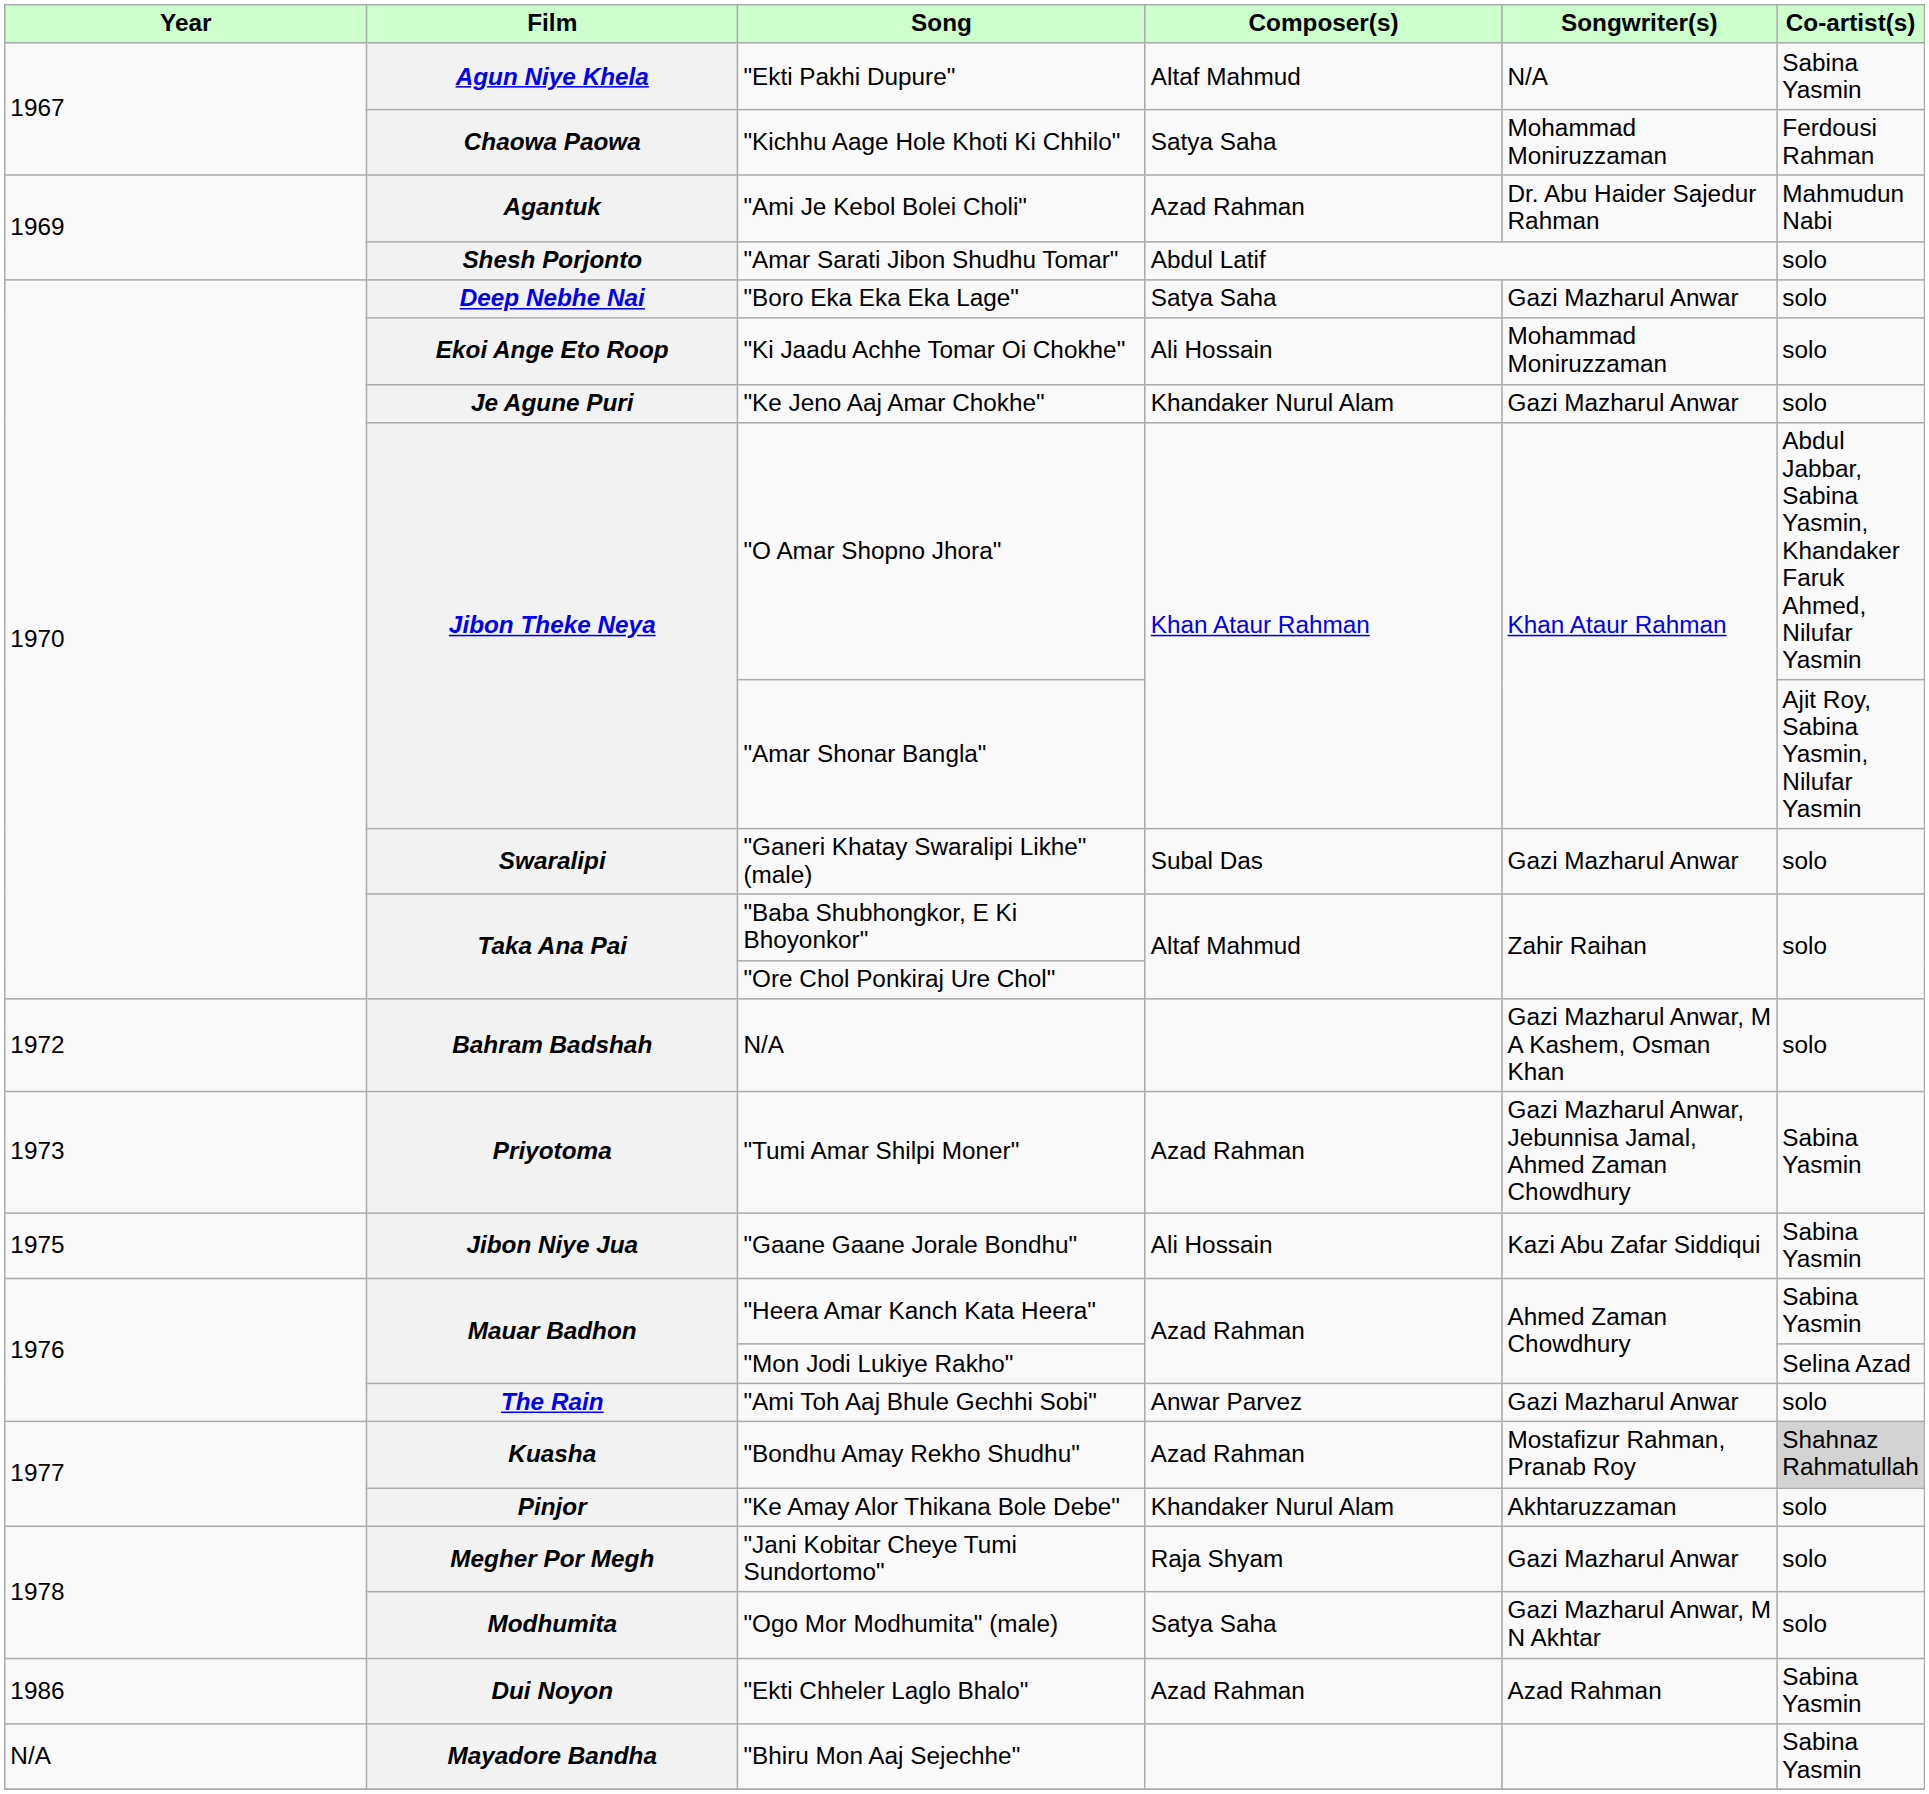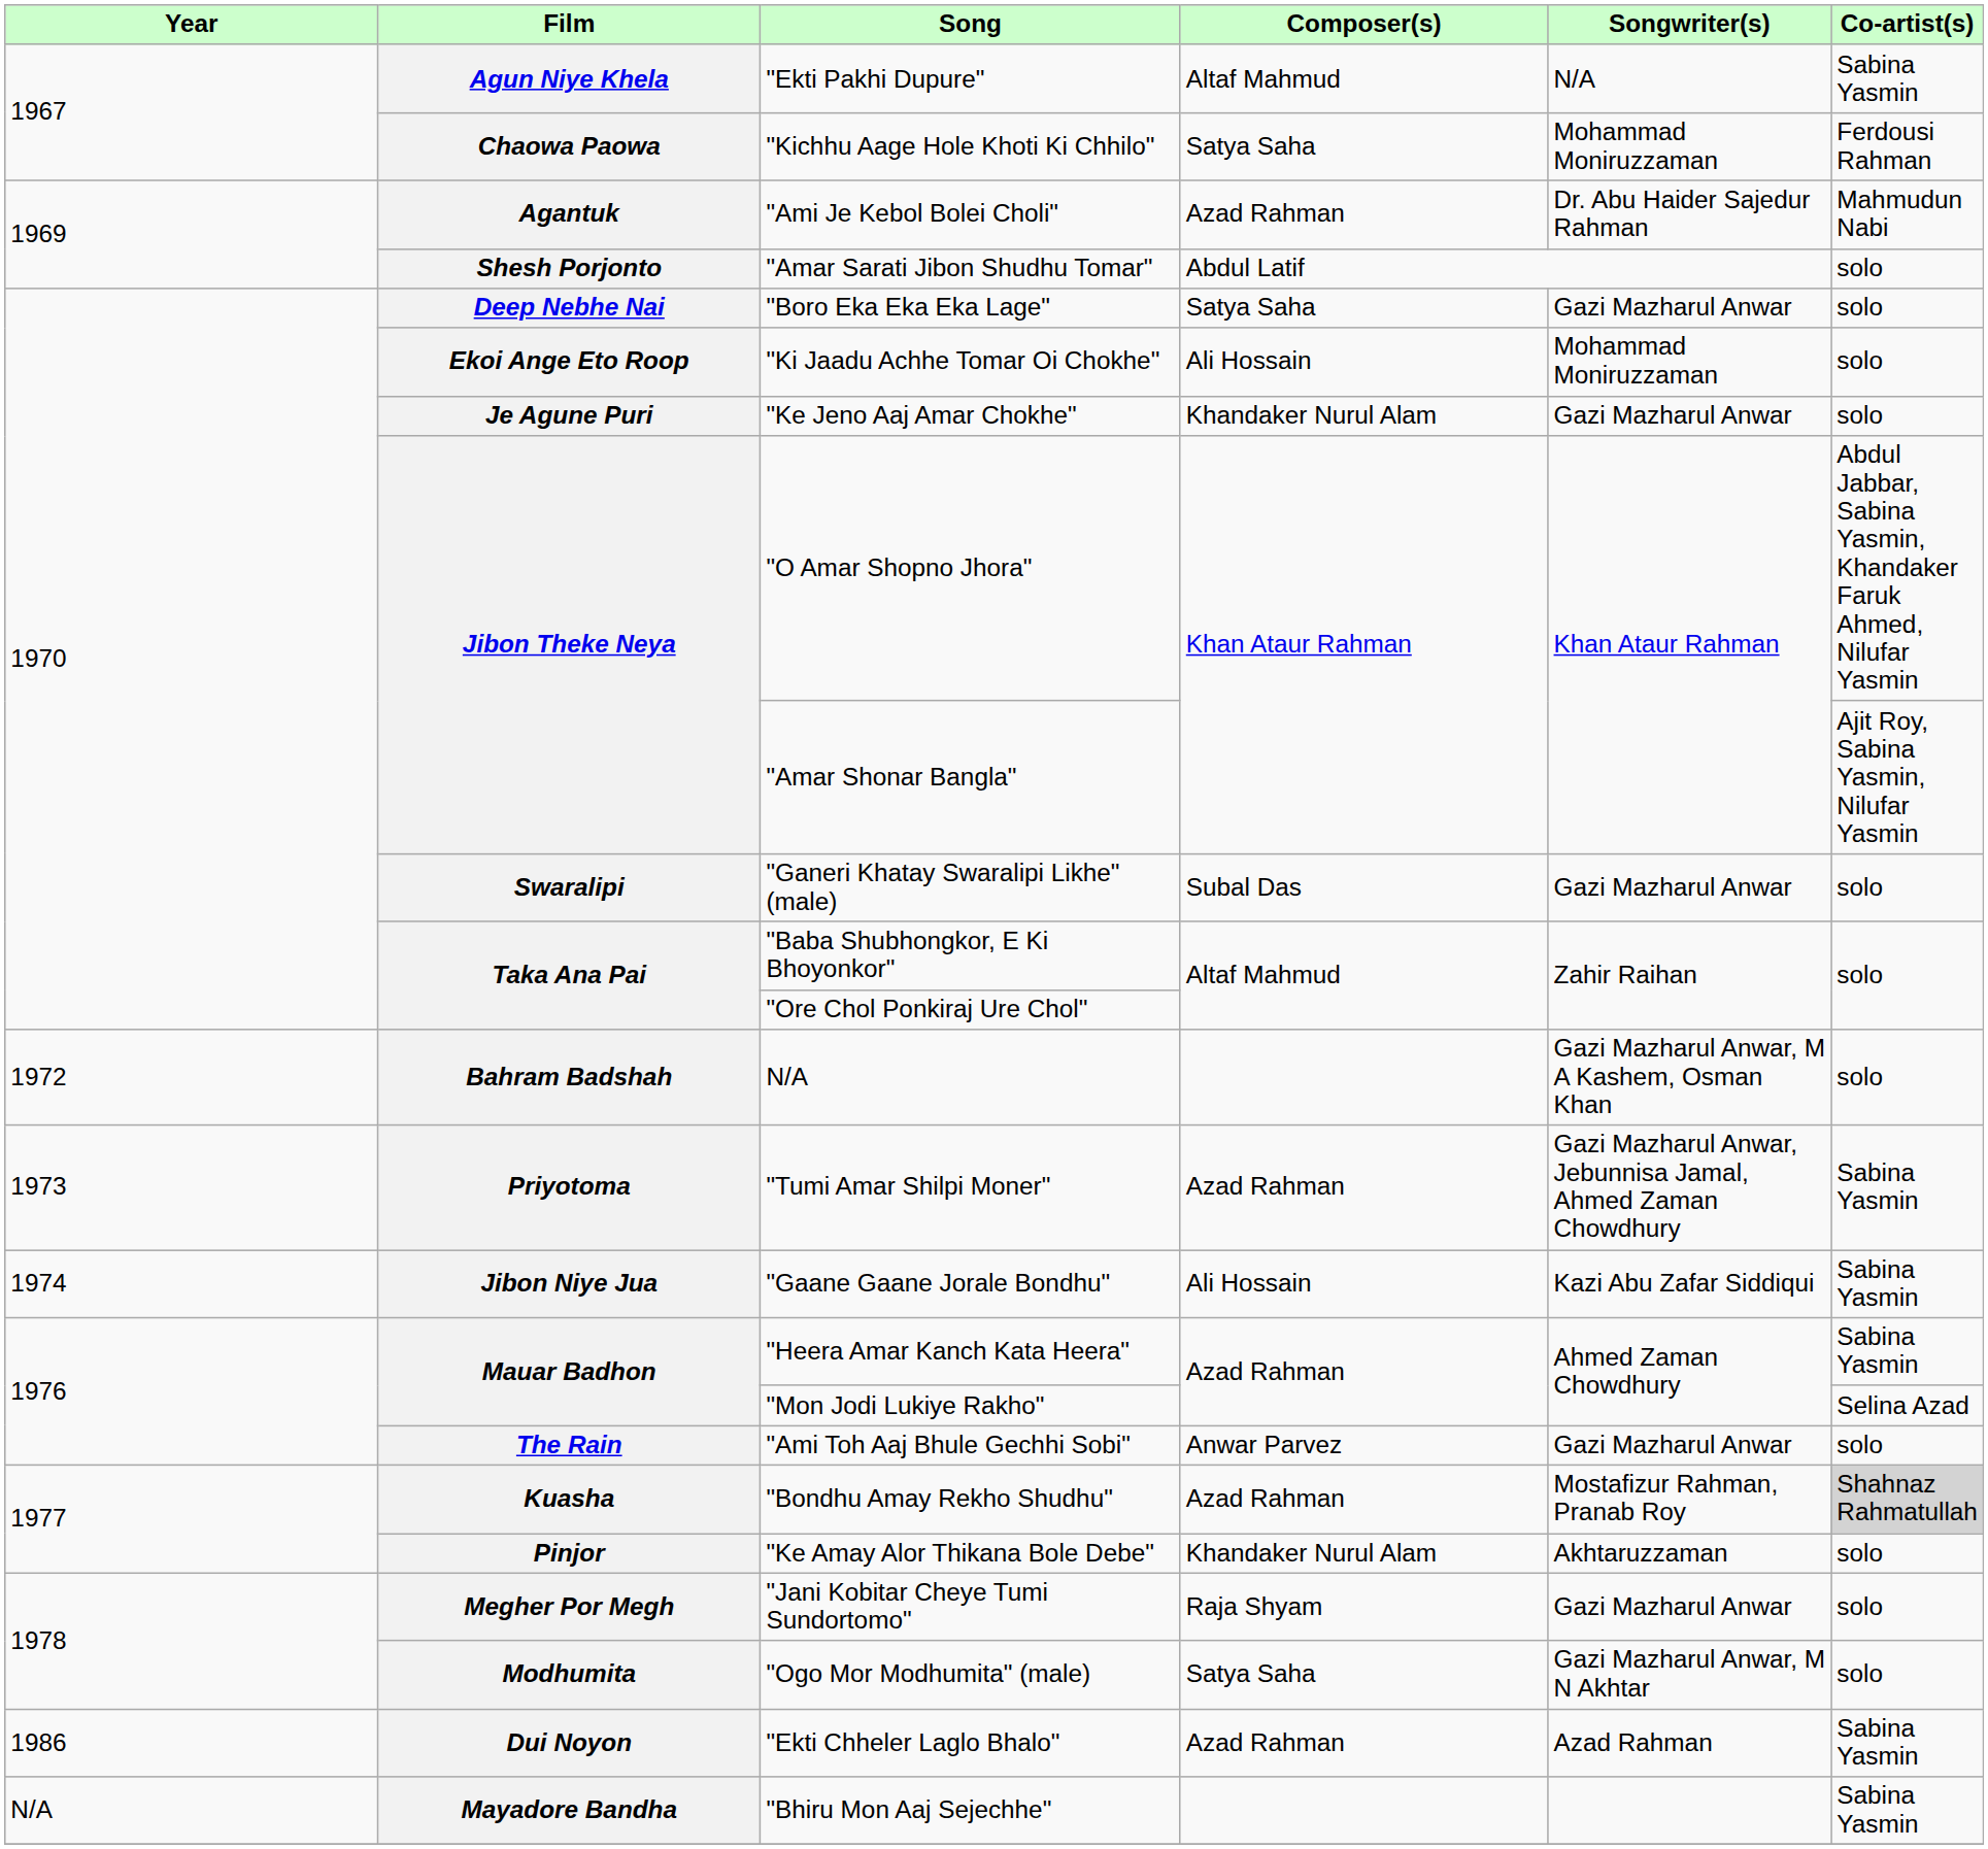"Gaane Gaane Jorale Bondhu" | Year: 1975 -> 1974
